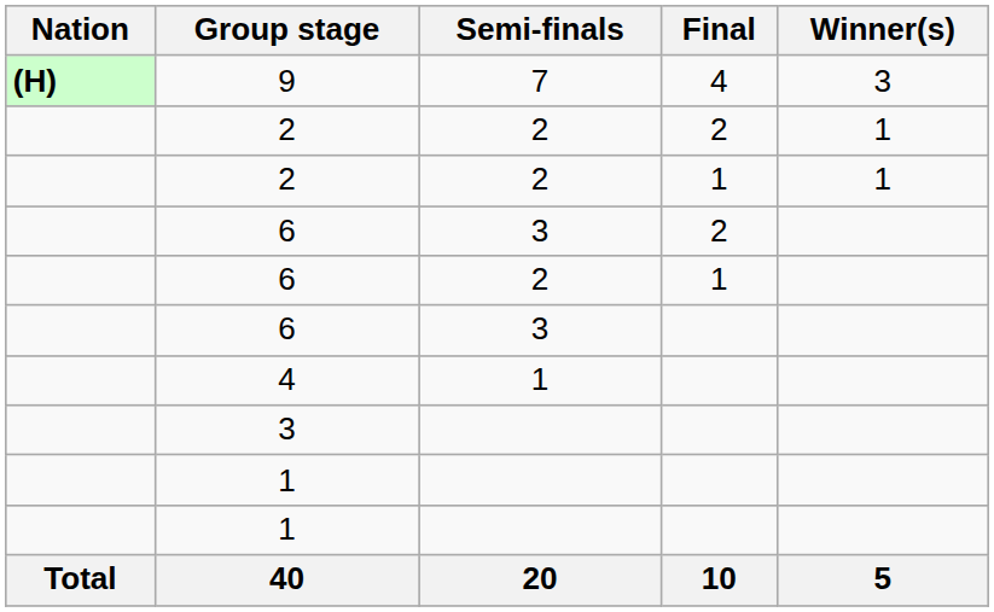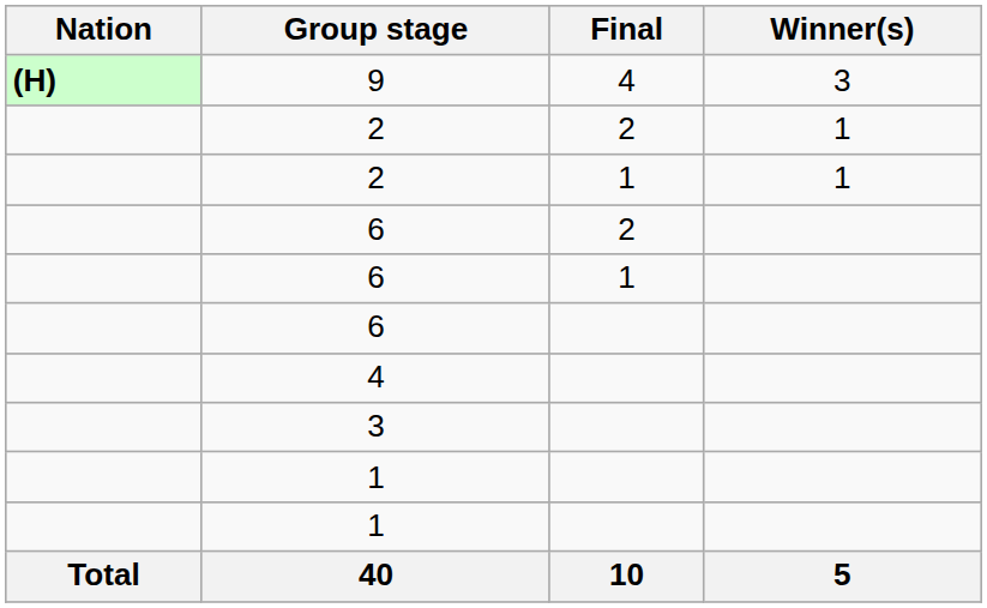- column: Semi-finals | 7 | 2 | 2 | 3 | 2 | 3 | 1 | 20
